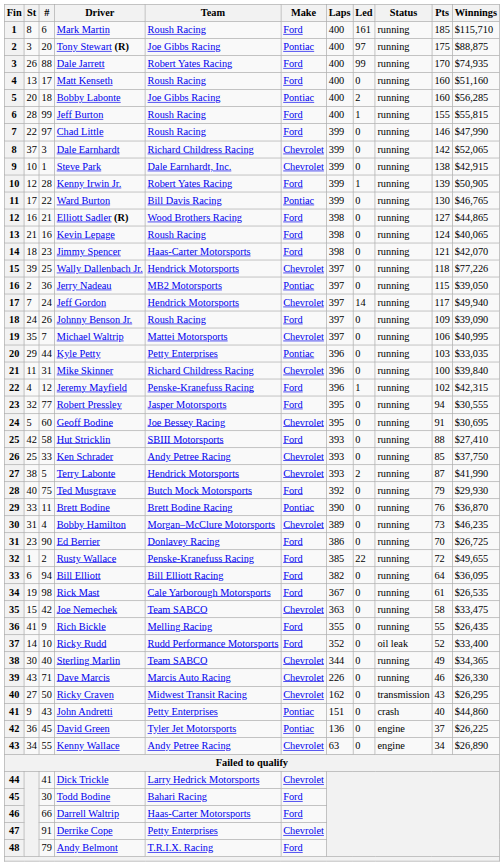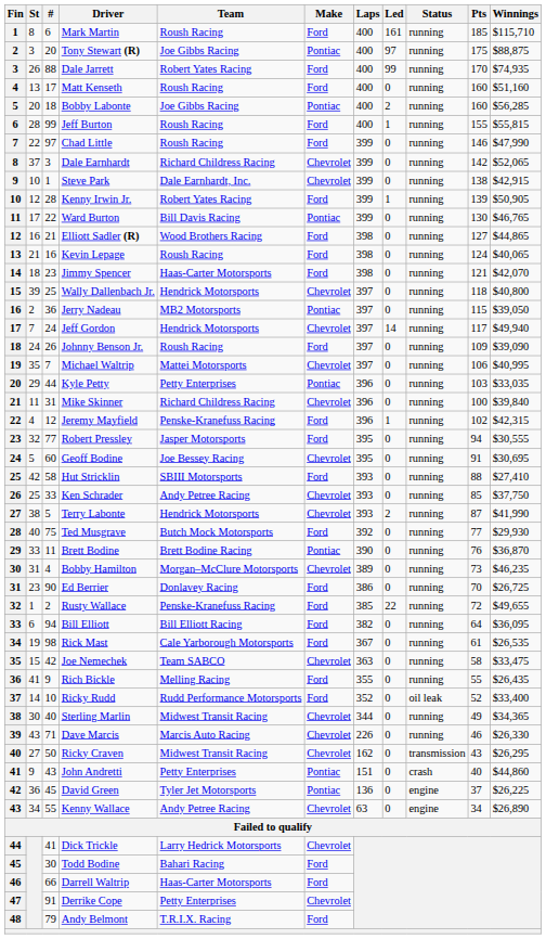Wally Dallenbach Jr. | Winnings: $77,226 -> $40,800
Ted Musgrave | Pts: 79 -> 77
Sterling Marlin | Team: Team SABCO -> Midwest Transit Racing
